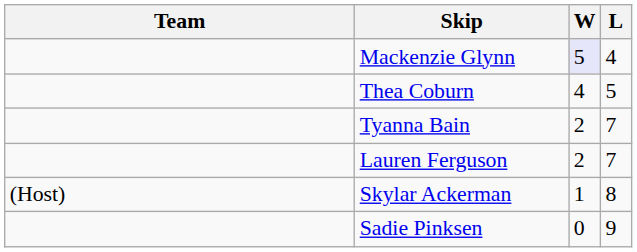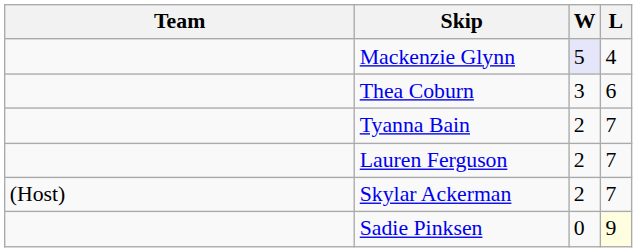Thea Coburn | W: 4 -> 3
Thea Coburn | L: 5 -> 6
Skylar Ackerman | W: 1 -> 2
Skylar Ackerman | L: 8 -> 7
Sadie Pinksen | L: no background -> lightyellow background
